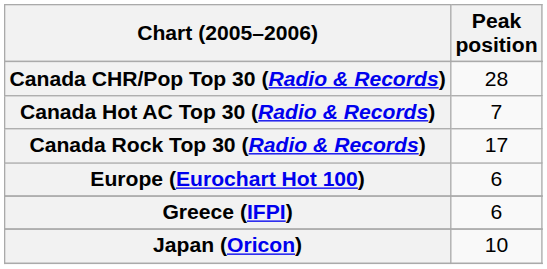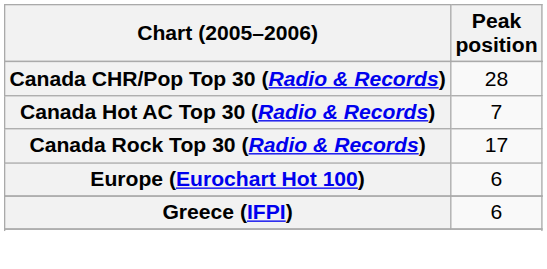- row: Japan (Oricon) | 10
